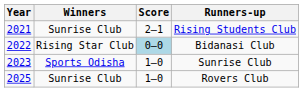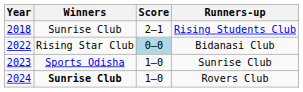Rising Students Club | Year: 2021 -> 2018
Rovers Club | Year: 2025 -> 2024
Rovers Club | Winners: normal -> bold
